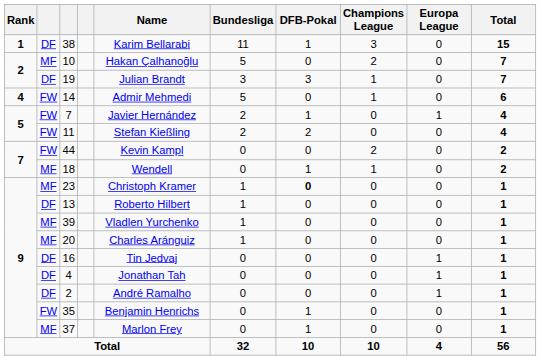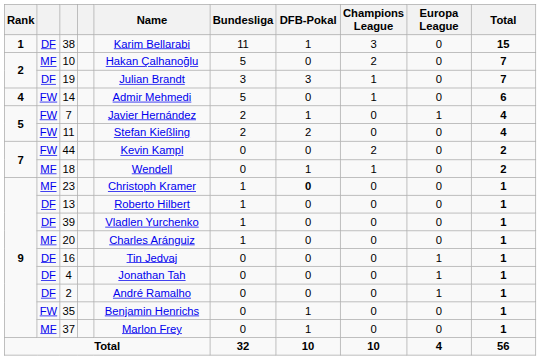39 | column 2: MF -> DF
